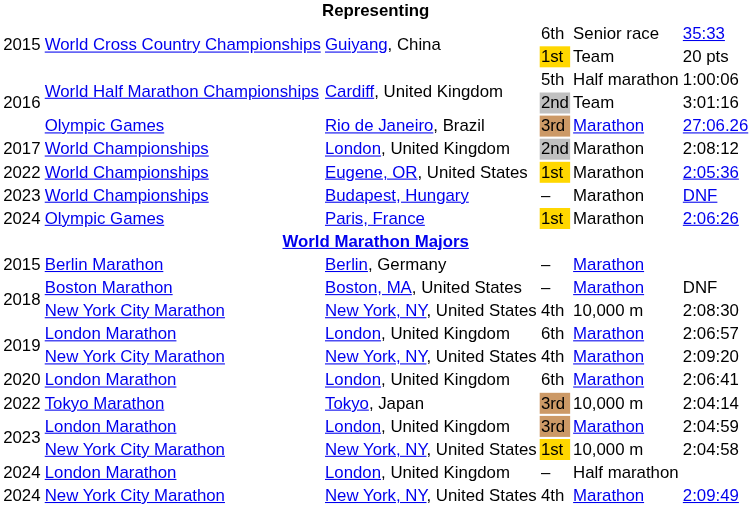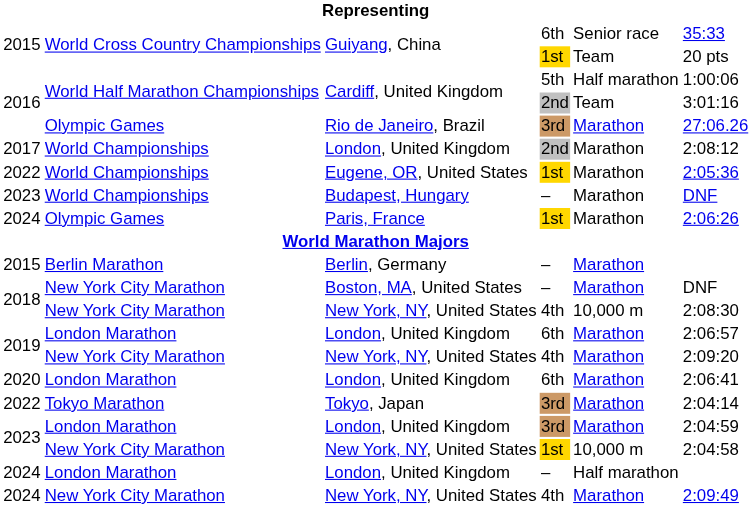Boston, MA, United States | column 2: Boston Marathon -> New York City Marathon
Tokyo, Japan | column 5: 10,000 m -> Marathon
